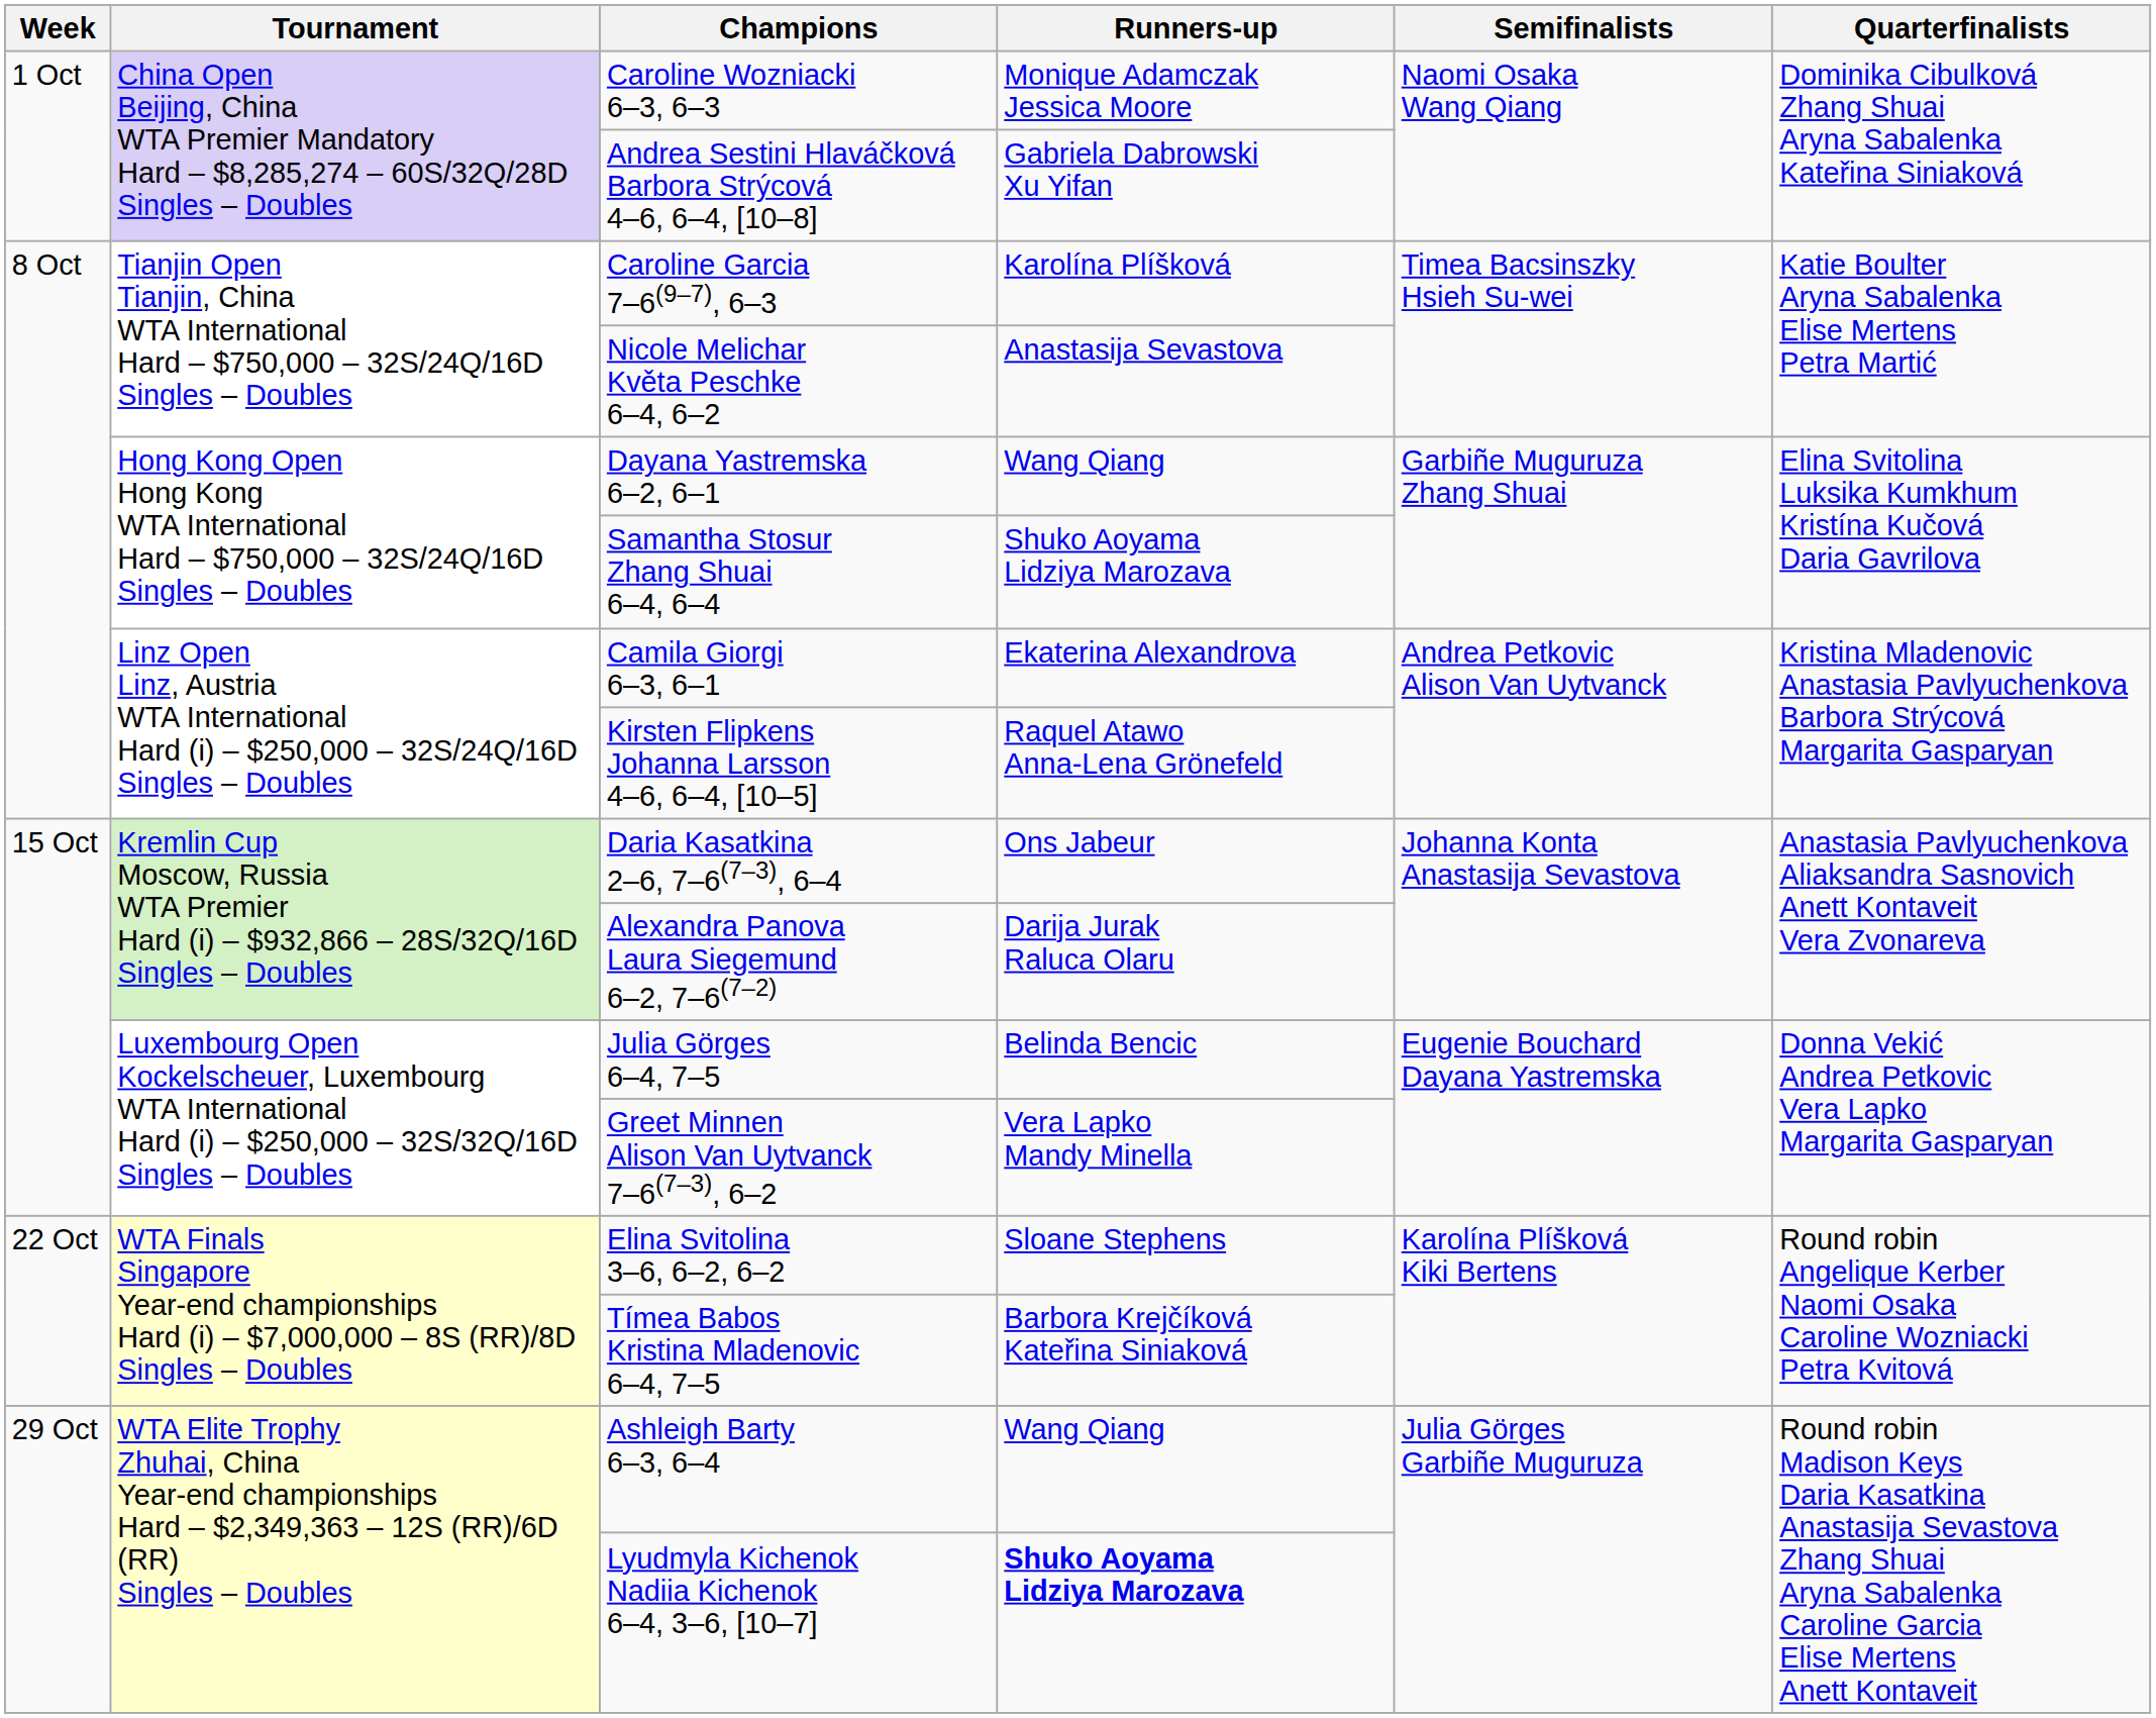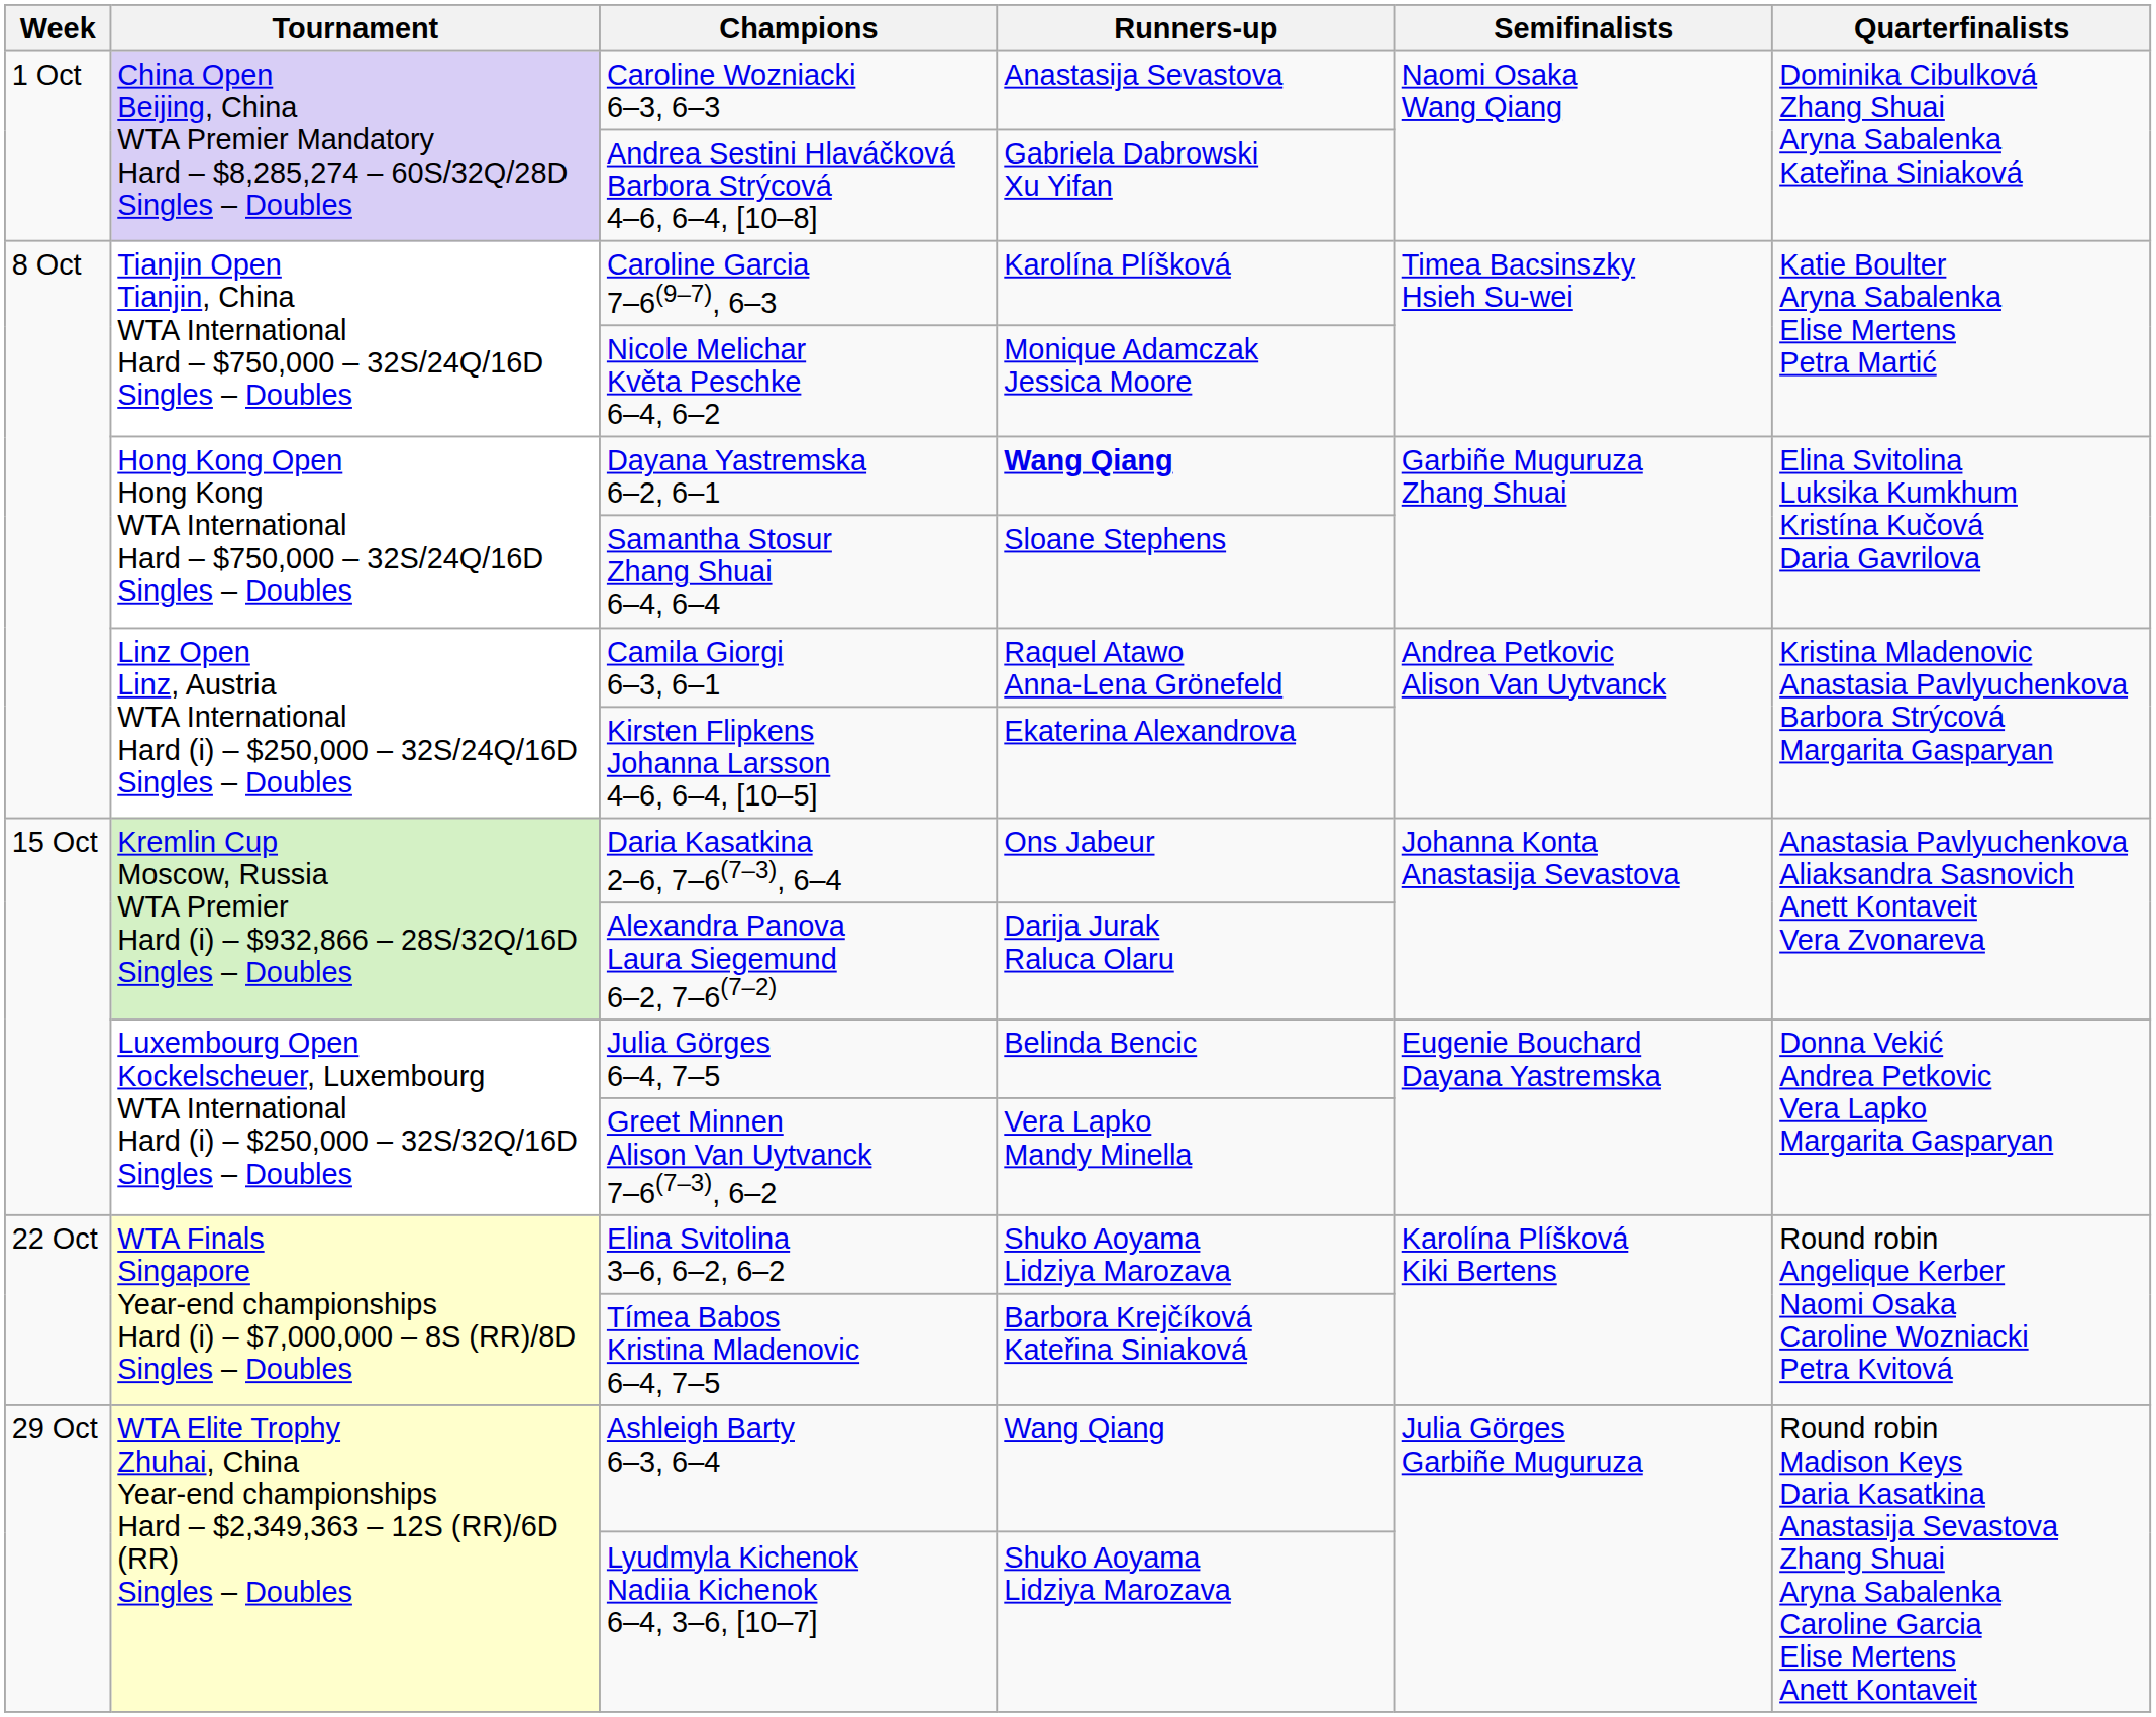Caroline Wozniacki 6–3, 6–3 | Runners-up: Monique Adamczak Jessica Moore -> Anastasija Sevastova
Nicole Melichar Květa Peschke 6–4, 6–2 | Runners-up: Anastasija Sevastova -> Monique Adamczak Jessica Moore
Dayana Yastremska 6–2, 6–1 | Runners-up: normal -> bold
Samantha Stosur Zhang Shuai 6–4, 6–4 | Runners-up: Shuko Aoyama Lidziya Marozava -> Sloane Stephens
Camila Giorgi 6–3, 6–1 | Runners-up: Ekaterina Alexandrova -> Raquel Atawo Anna-Lena Grönefeld
Kirsten Flipkens Johanna Larsson 4–6, 6–4, [10–5] | Runners-up: Raquel Atawo Anna-Lena Grönefeld -> Ekaterina Alexandrova
Elina Svitolina 3–6, 6–2, 6–2 | Runners-up: Sloane Stephens -> Shuko Aoyama Lidziya Marozava
Lyudmyla Kichenok Nadiia Kichenok 6–4, 3–6, [10–7] | Runners-up: bold -> normal
